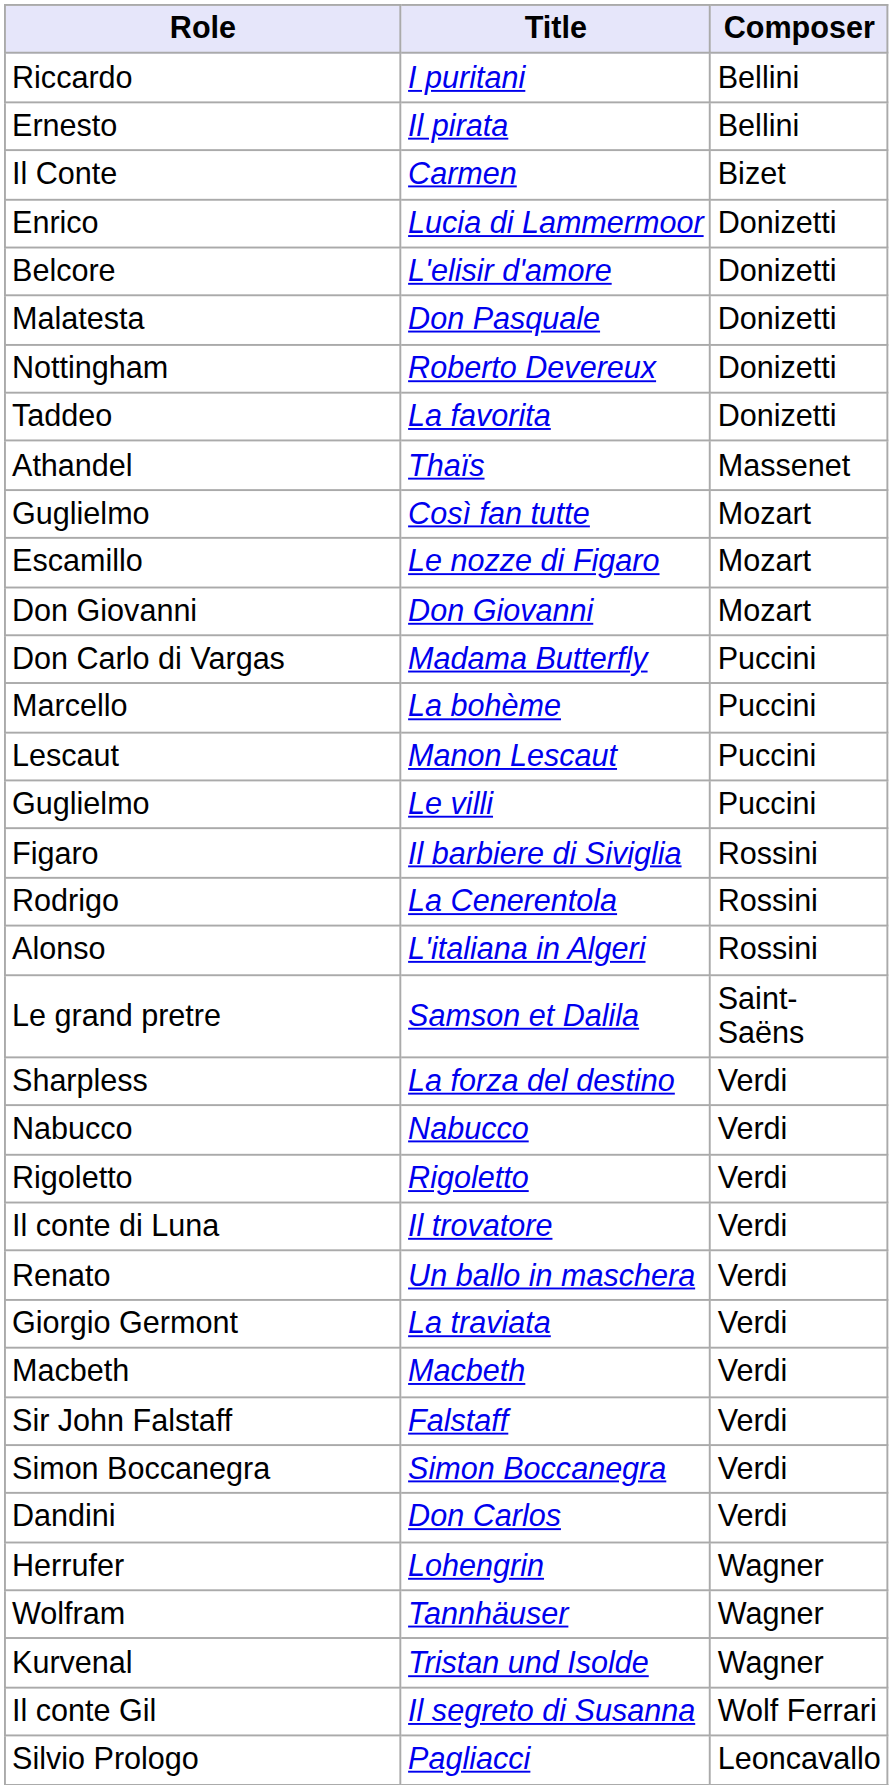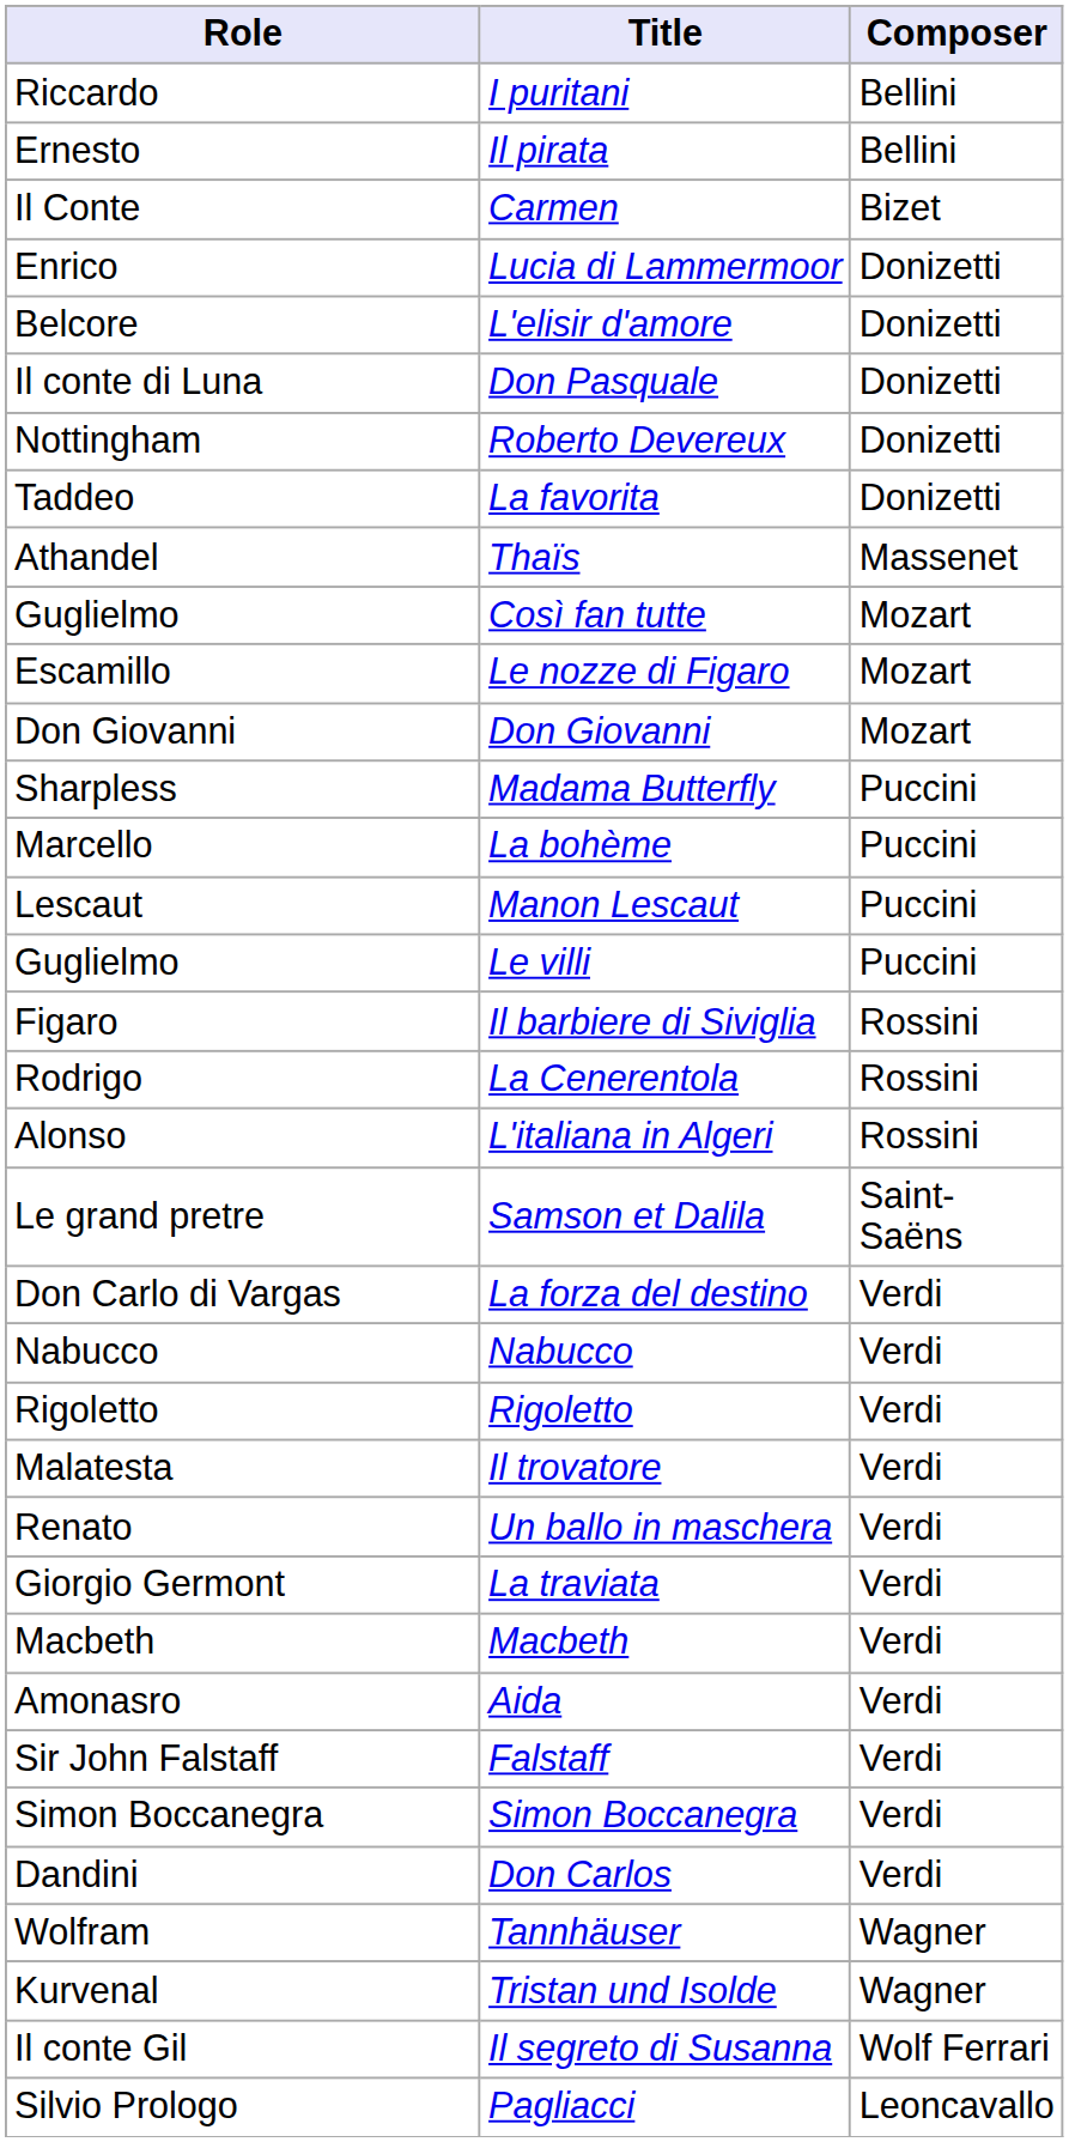Don Pasquale | Role: Malatesta -> Il conte di Luna
Madama Butterfly | Role: Don Carlo di Vargas -> Sharpless
La forza del destino | Role: Sharpless -> Don Carlo di Vargas
Il trovatore | Role: Il conte di Luna -> Malatesta
+ row: Amonasro | Aida | Verdi
- row: Herrufer | Lohengrin | Wagner
